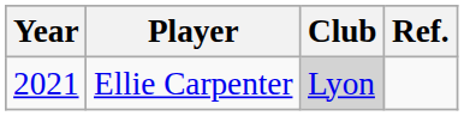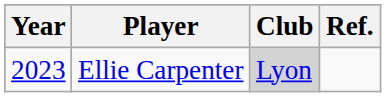Ellie Carpenter | Year: 2021 -> 2023
